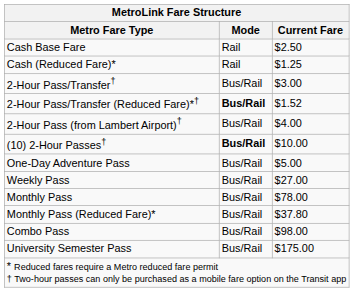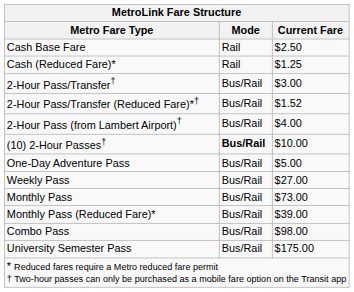2-Hour Pass/Transfer (Reduced Fare)*† | Mode: bold -> normal
Monthly Pass | Current Fare: $78.00 -> $73.00
Monthly Pass (Reduced Fare)* | Current Fare: $37.80 -> $39.00
